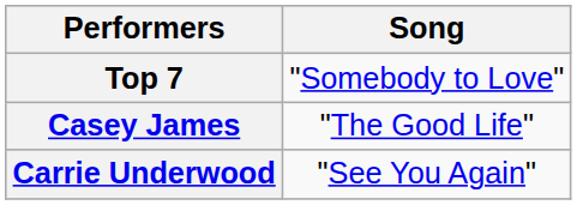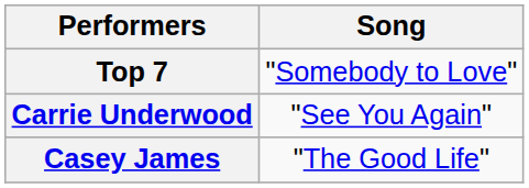rows swapped: Casey James <-> Carrie Underwood
